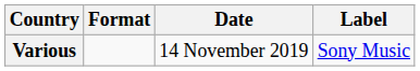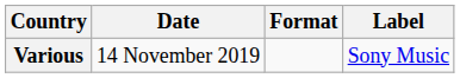columns swapped: Date <-> Format
